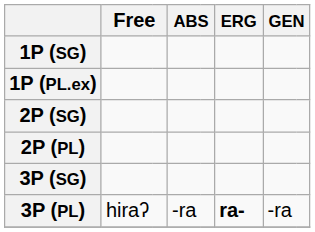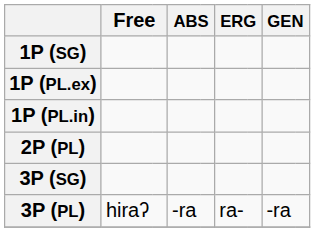+ row: 1P (PL.in)
- row: 2P (SG)
3P (PL) | column 6: bold -> normal
